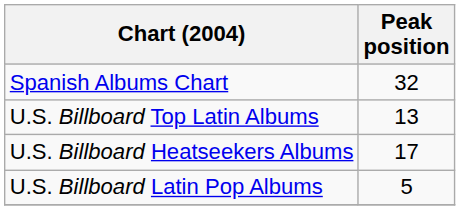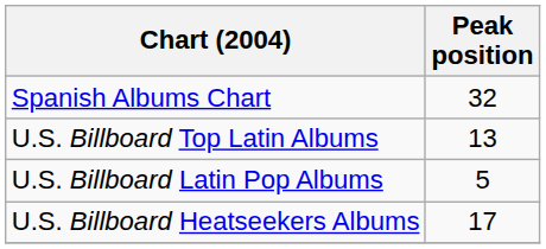rows swapped: U.S. Billboard Latin Pop Albums <-> U.S. Billboard Heatseekers Albums
